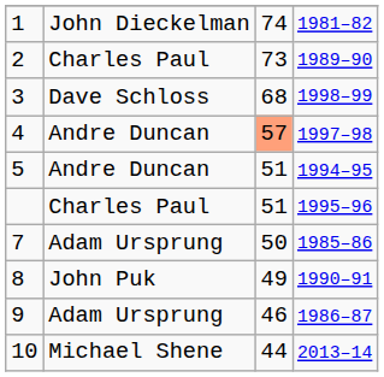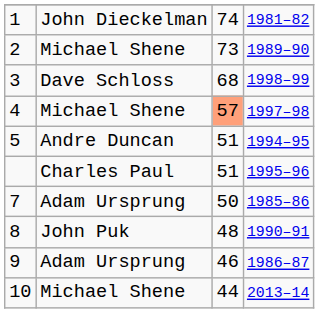2 | column 2: Charles Paul -> Michael Shene
4 | column 2: Andre Duncan -> Michael Shene
8 | column 3: 49 -> 48
